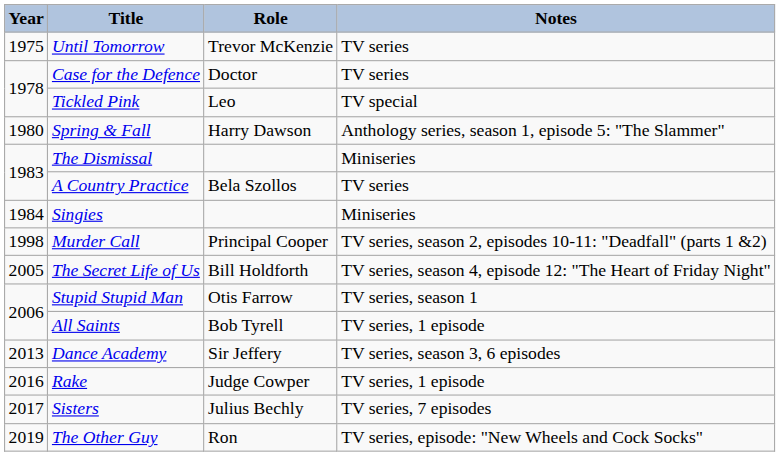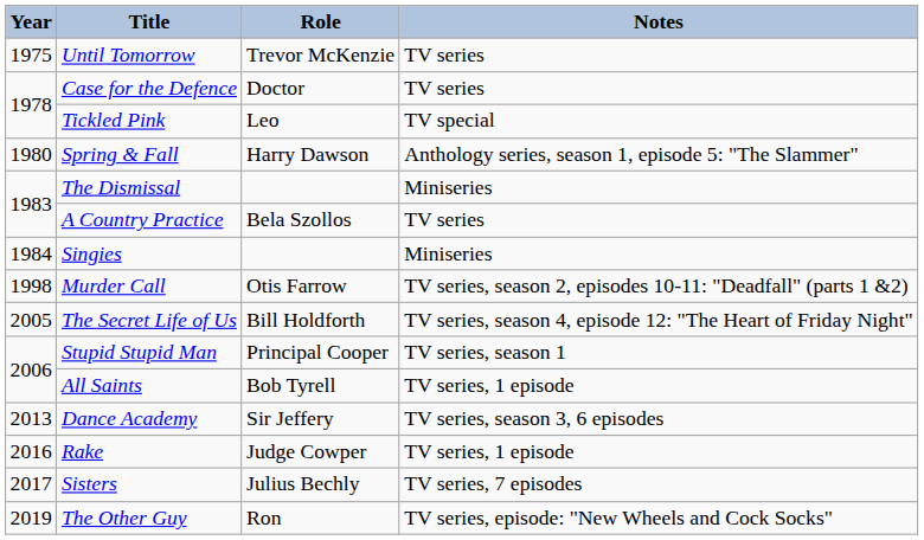Murder Call | Role: Principal Cooper -> Otis Farrow
Stupid Stupid Man | Role: Otis Farrow -> Principal Cooper
